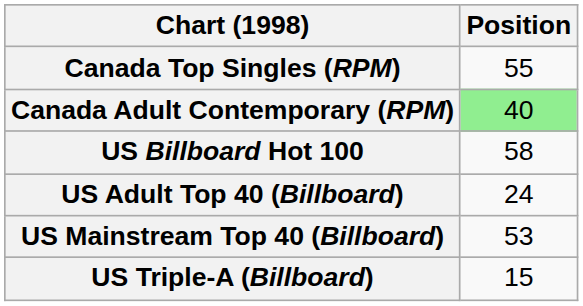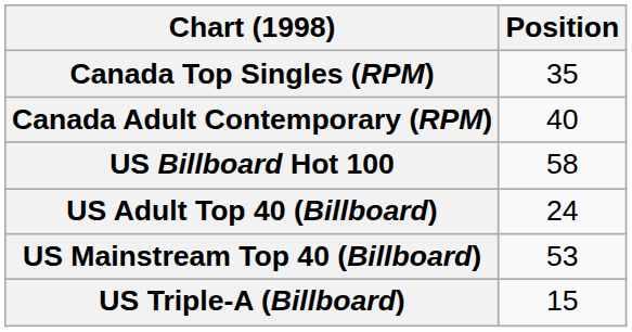Canada Top Singles (RPM) | Position: 55 -> 35
Canada Adult Contemporary (RPM) | Position: lightgreen background -> no background
